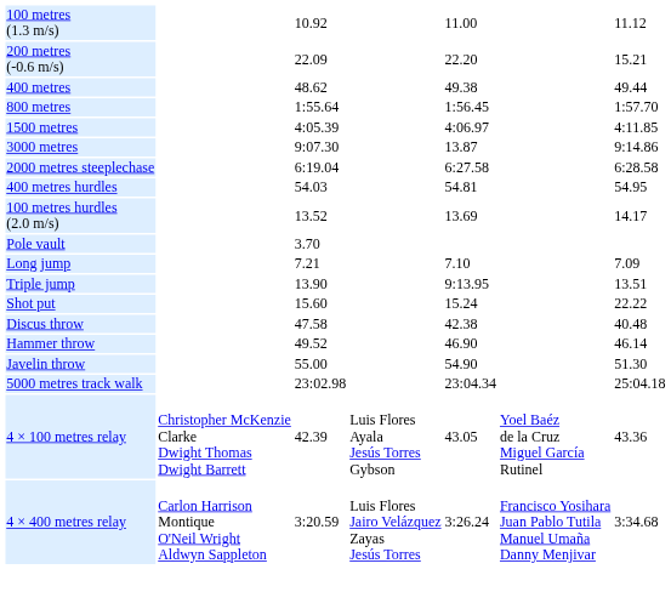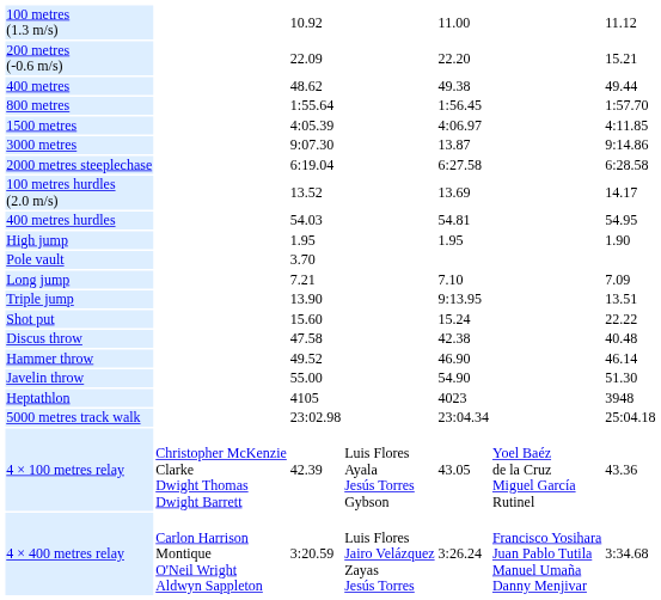rows swapped: 100 metres hurdles (2.0 m/s) <-> 400 metres hurdles
+ row: High jump | 1.95 | 1.95 | 1.90
+ row: Heptathlon | 4105 | 4023 | 3948
